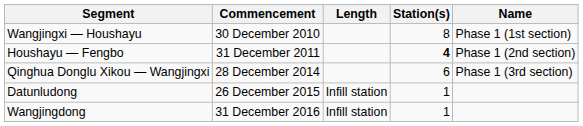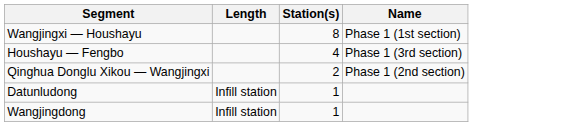- column: Commencement | 30 December 2010 | 31 December 2011 | 28 December 2014 | 26 December 2015 | 31 December 2016
Houshayu — Fengbo | Station(s): bold -> normal
Houshayu — Fengbo | Name: Phase 1 (2nd section) -> Phase 1 (3rd section)
Qinghua Donglu Xikou — Wangjingxi | Station(s): 6 -> 2
Qinghua Donglu Xikou — Wangjingxi | Name: Phase 1 (3rd section) -> Phase 1 (2nd section)
